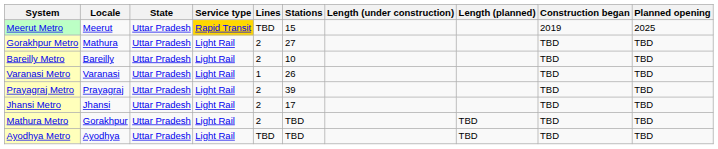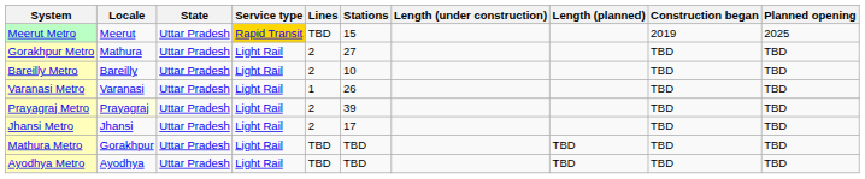Prayagraj Metro | Locale: no background -> lightyellow background
Mathura Metro | Lines: 2 -> TBD
